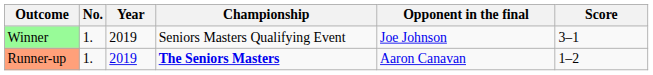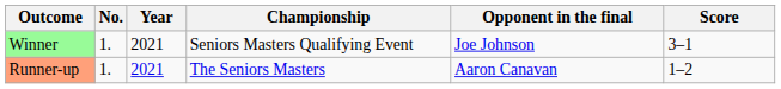Winner | Year: 2019 -> 2021
Runner-up | Year: 2019 -> 2021
Runner-up | Championship: bold -> normal
